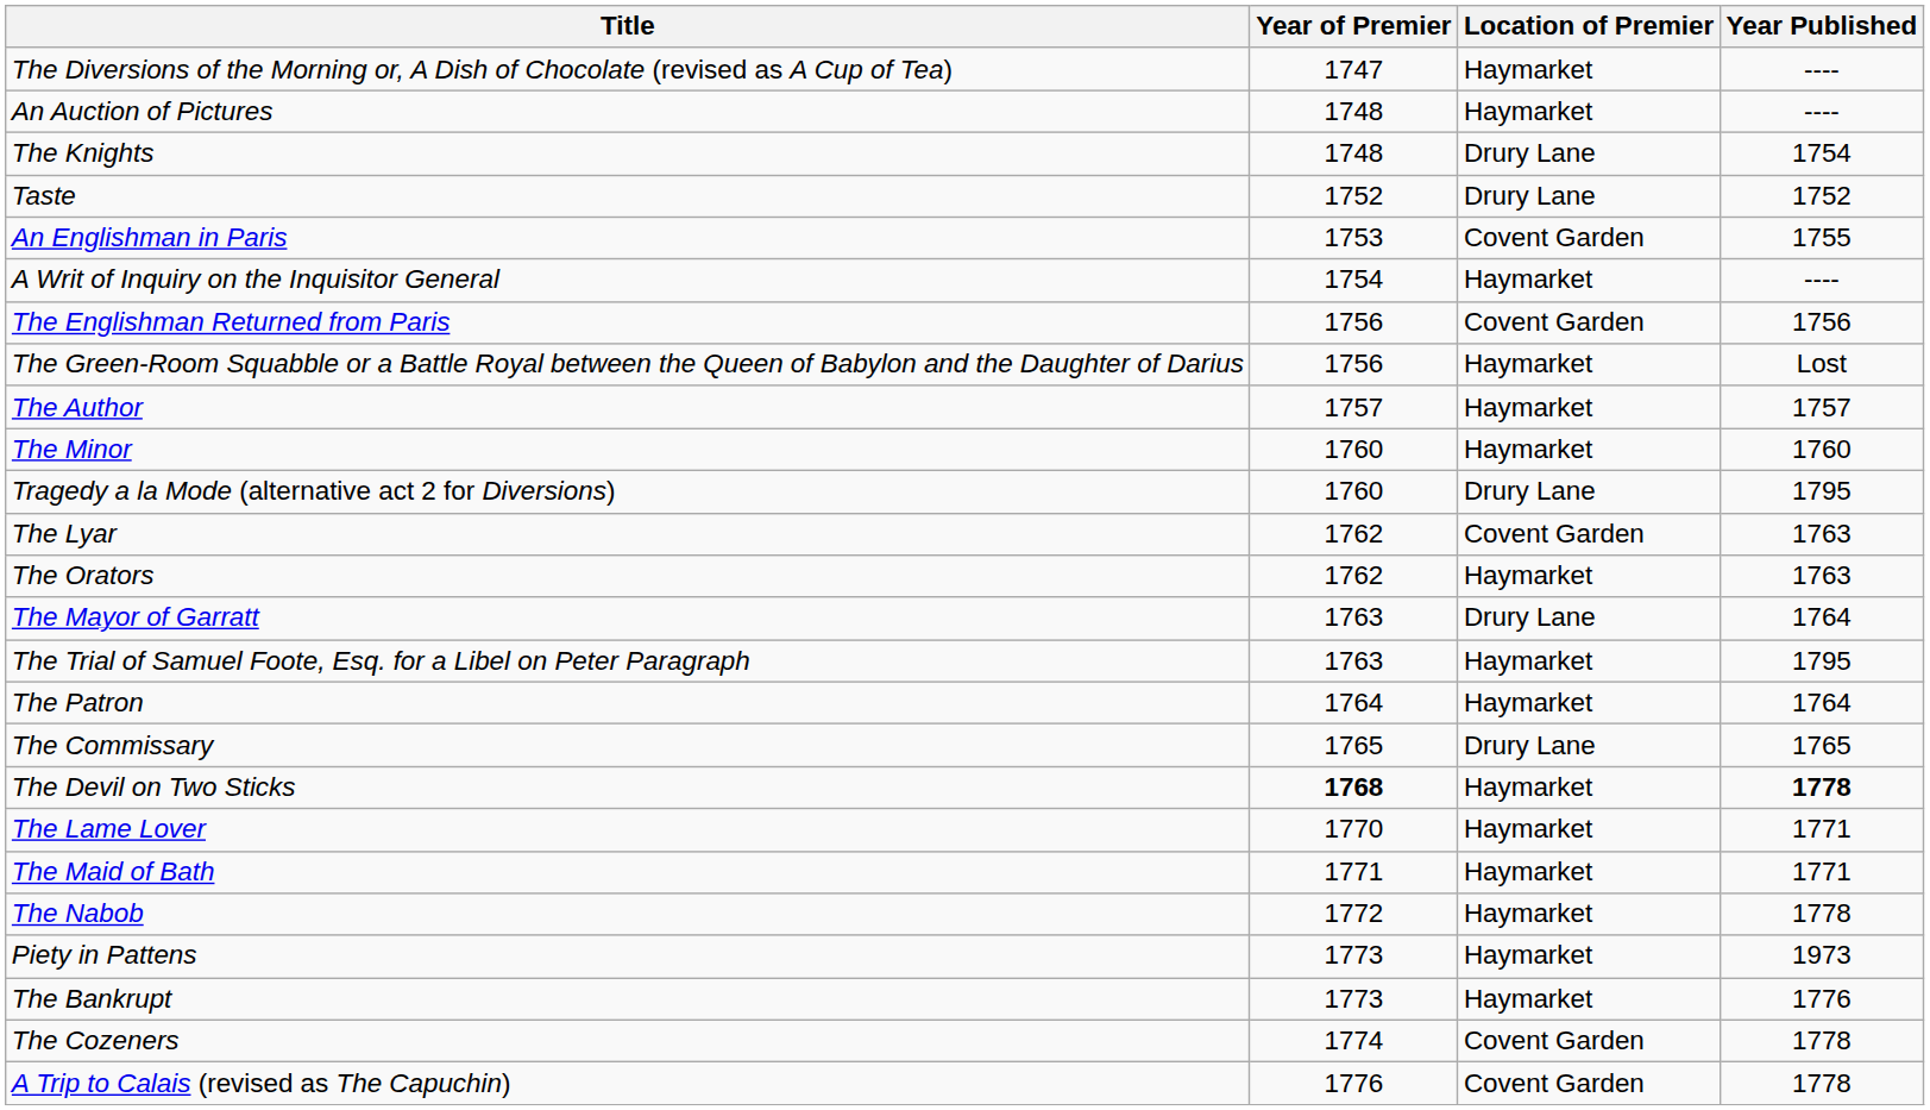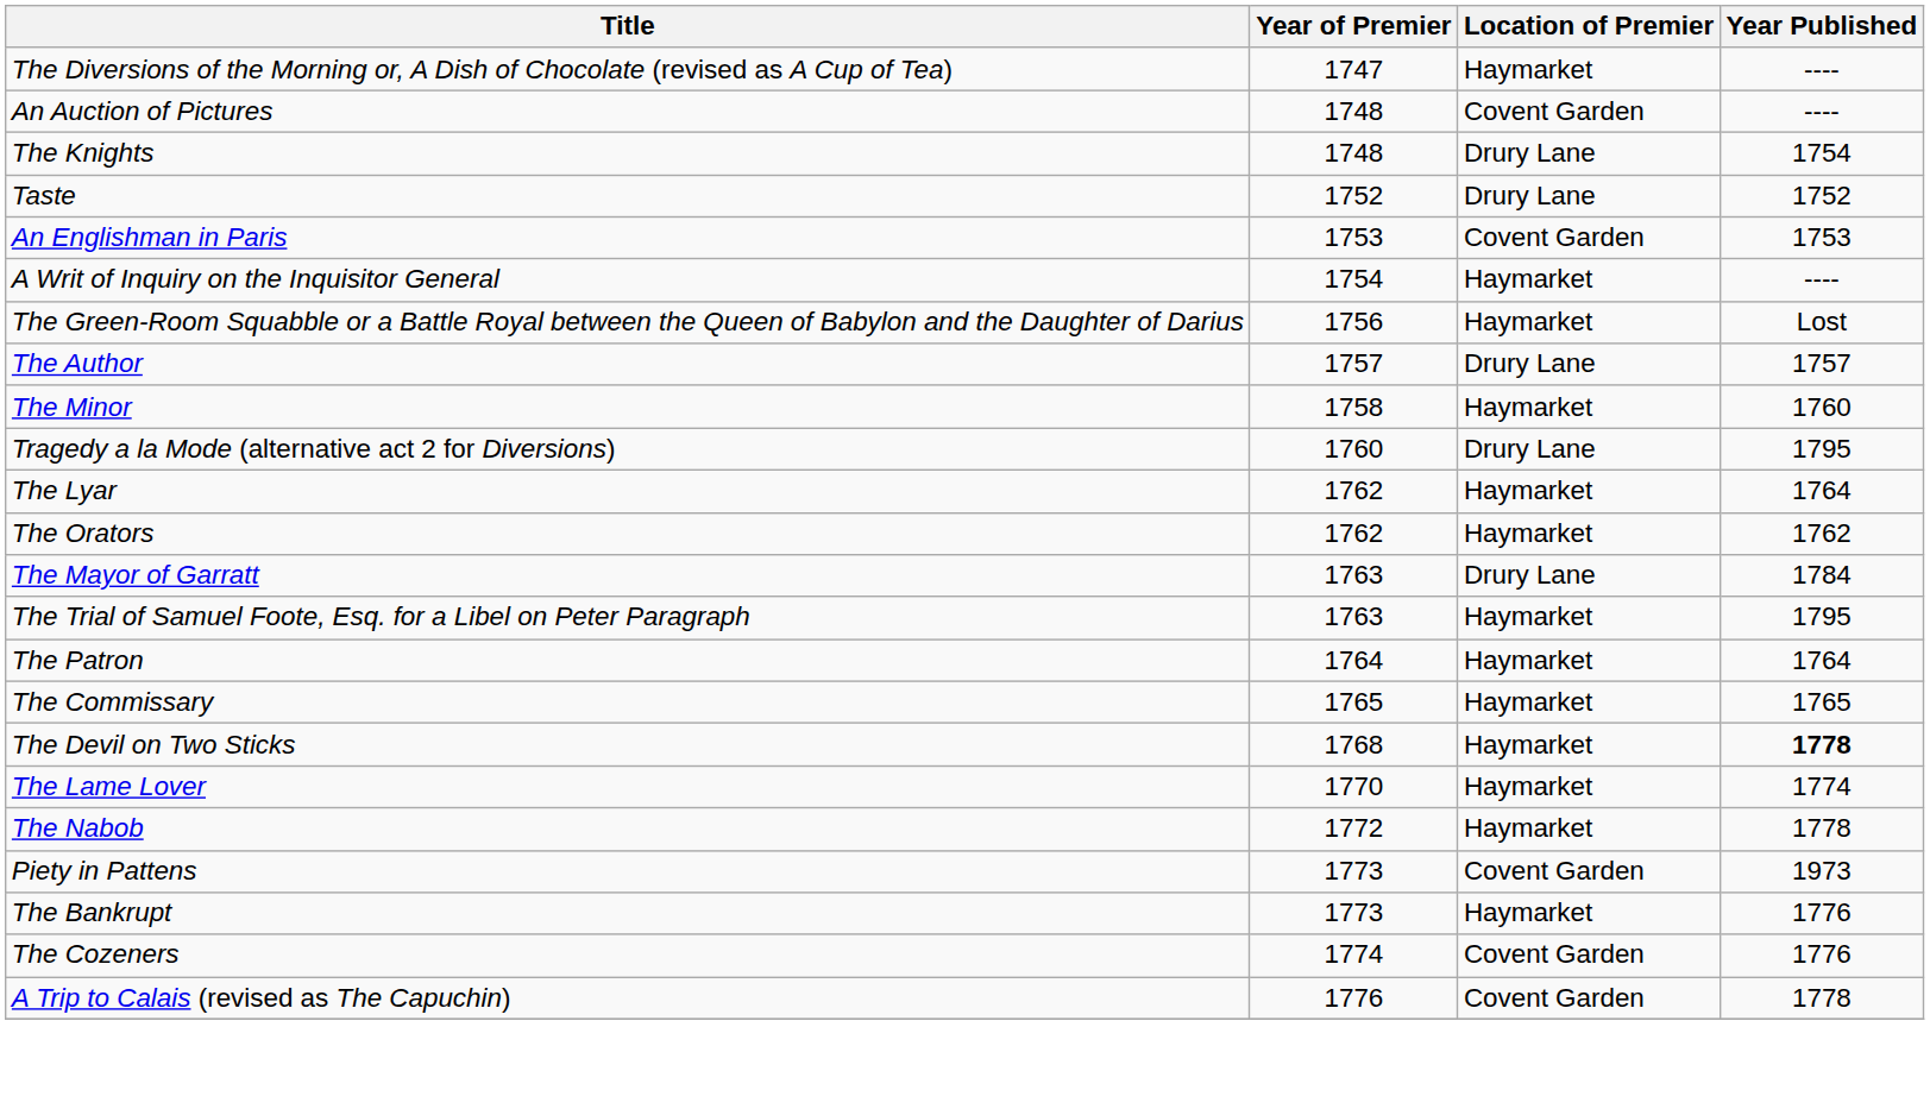An Auction of Pictures | Location of Premier: Haymarket -> Covent Garden
An Englishman in Paris | Year Published: 1755 -> 1753
- row: The Englishman Returned from Paris | 1756 | Covent Garden | 1756
The Author | Location of Premier: Haymarket -> Drury Lane
The Minor | Year of Premier: 1760 -> 1758
The Lyar | Location of Premier: Covent Garden -> Haymarket
The Lyar | Year Published: 1763 -> 1764
The Orators | Year Published: 1763 -> 1762
The Mayor of Garratt | Year Published: 1764 -> 1784
The Commissary | Location of Premier: Drury Lane -> Haymarket
The Devil on Two Sticks | Year of Premier: bold -> normal
The Lame Lover | Year Published: 1771 -> 1774
- row: The Maid of Bath | 1771 | Haymarket | 1771
Piety in Pattens | Location of Premier: Haymarket -> Covent Garden
The Cozeners | Year Published: 1778 -> 1776
